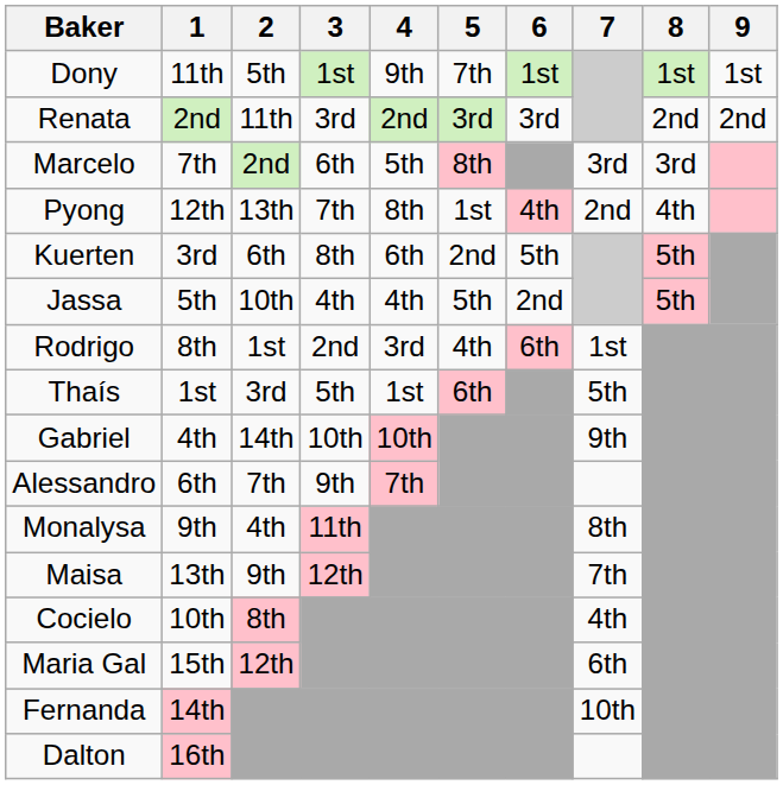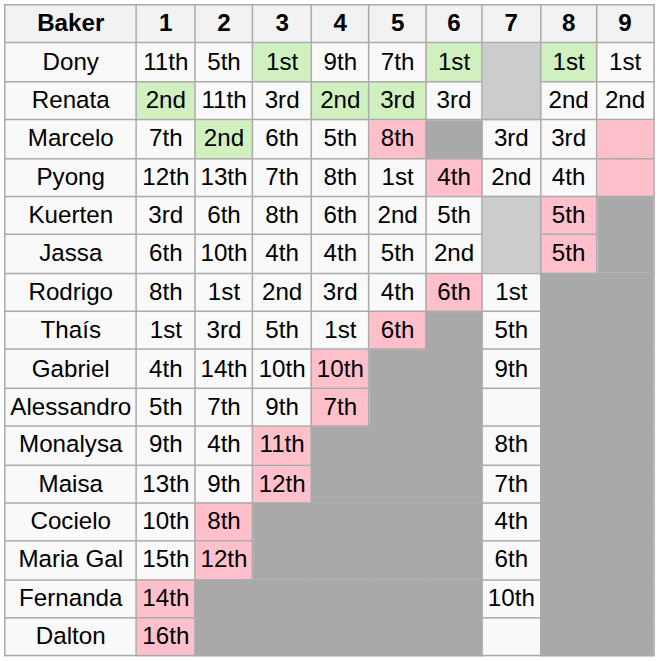Jassa | 1: 5th -> 6th
Alessandro | 1: 6th -> 5th
